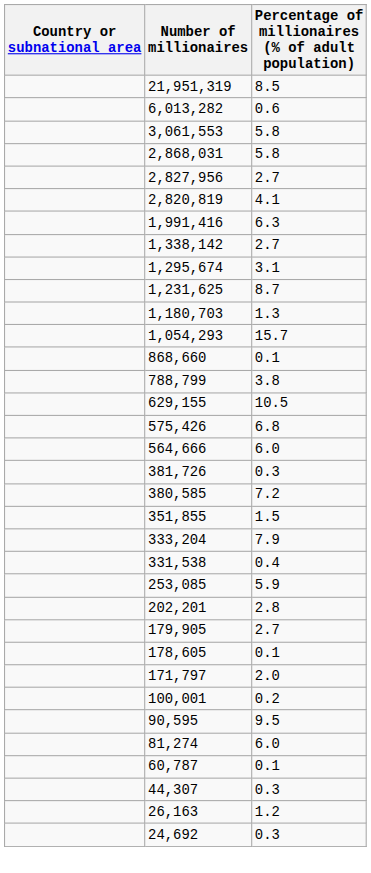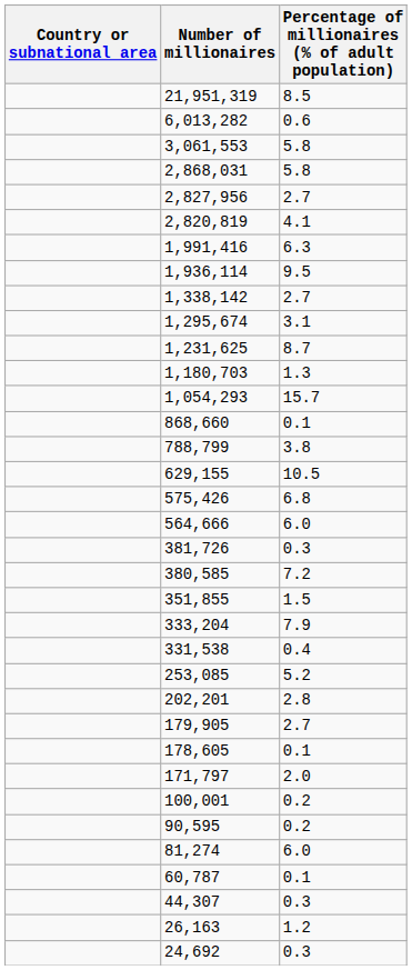+ row: 1,936,114 | 9.5
253,085 | Percentage of millionaires (% of adult population): 5.9 -> 5.2
90,595 | Percentage of millionaires (% of adult population): 9.5 -> 0.2
